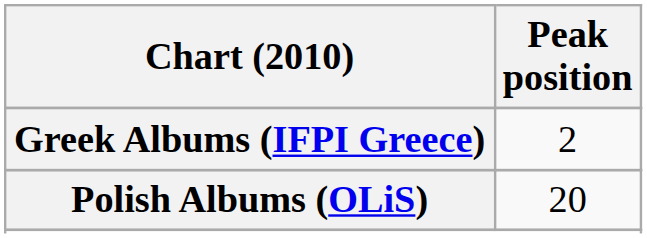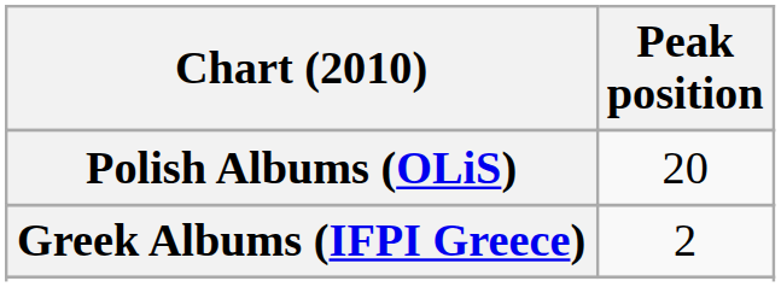rows swapped: Greek Albums (IFPI Greece) <-> Polish Albums (OLiS)
